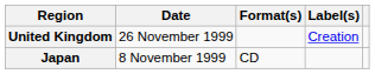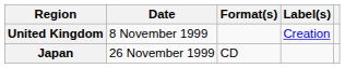United Kingdom | Date: 26 November 1999 -> 8 November 1999
Japan | Date: 8 November 1999 -> 26 November 1999
